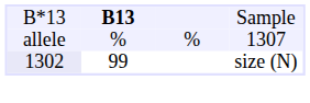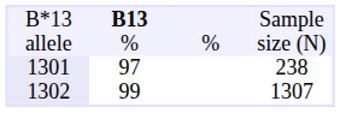allele | column 4: 1307 -> size (N)
+ row: 1301 | 97 | 238
1302 | column 4: size (N) -> 1307
